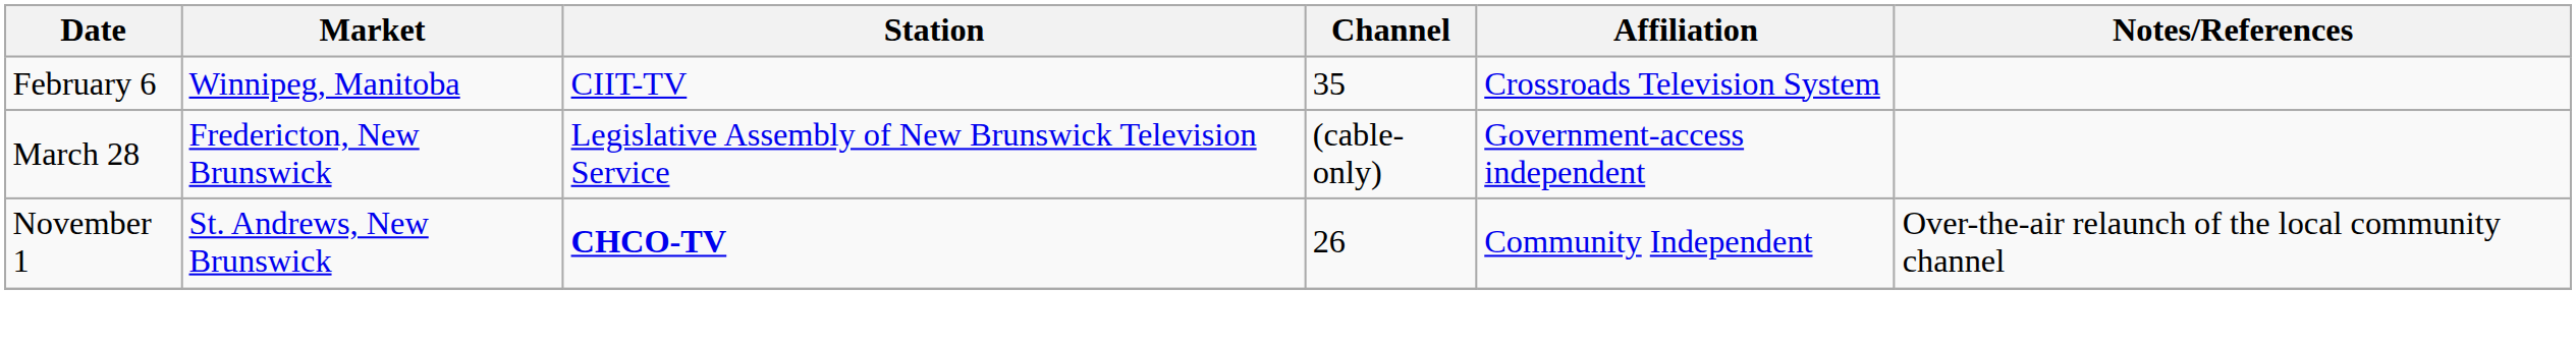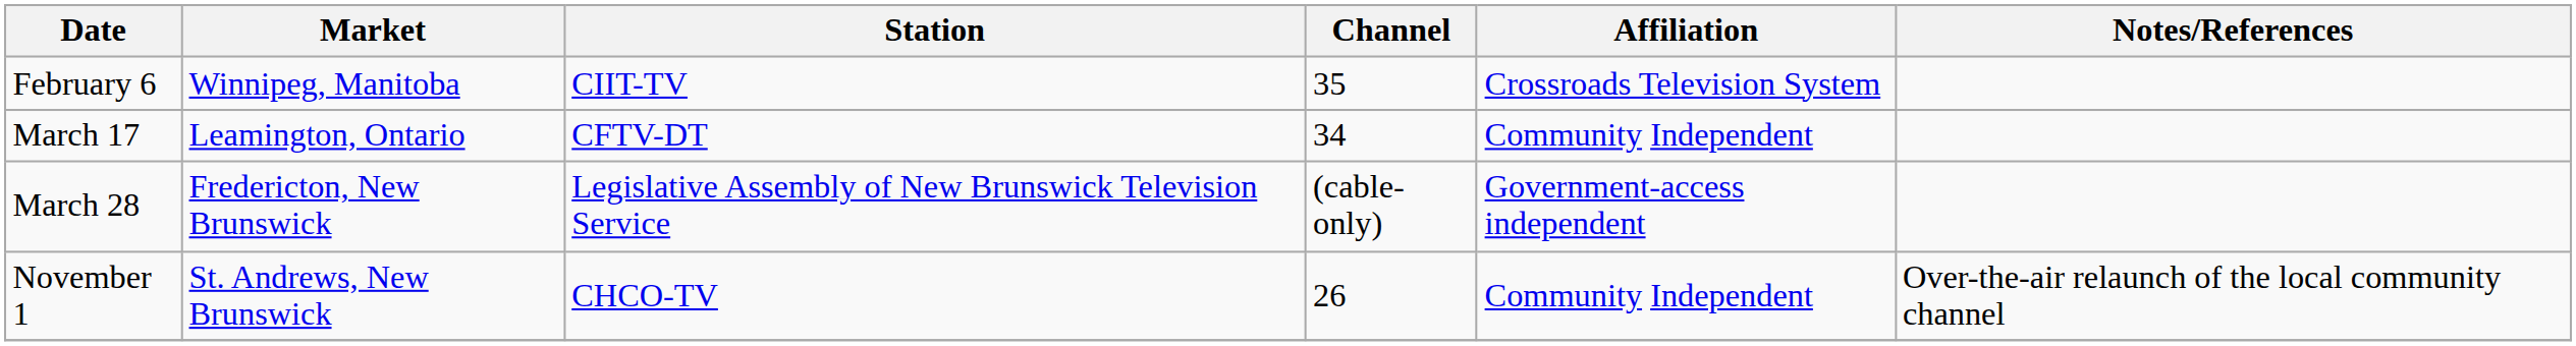+ row: March 17 | Leamington, Ontario | CFTV-DT | 34 | Community Independent
November 1 | Station: bold -> normal
